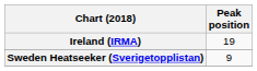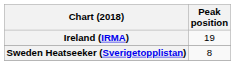Sweden Heatseeker (Sverigetopplistan) | Peak position: 9 -> 8
